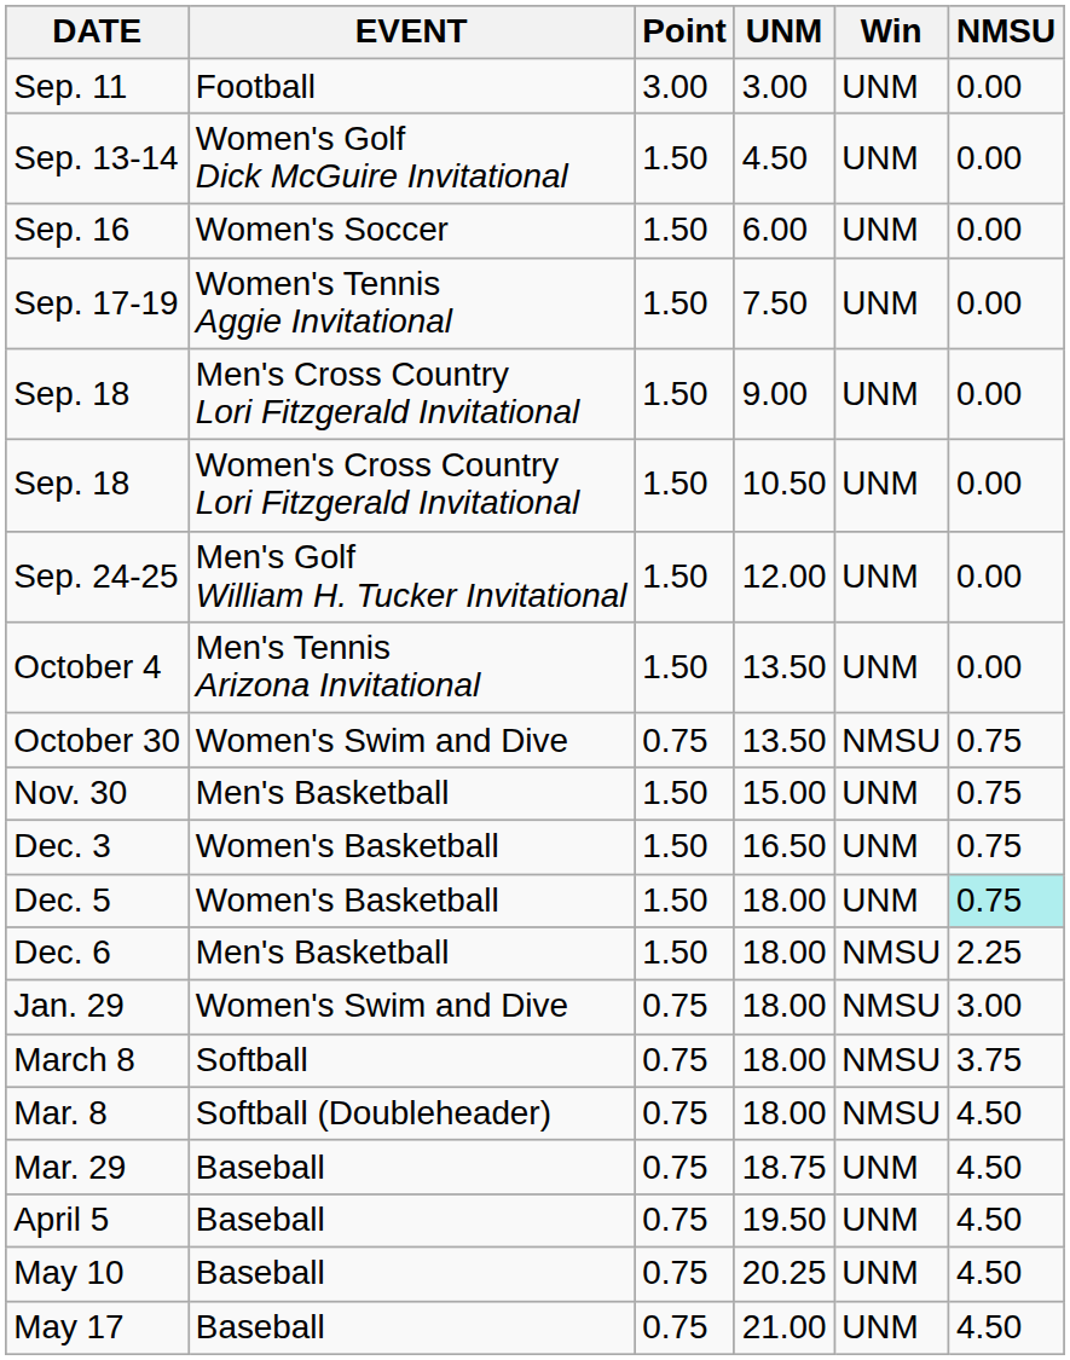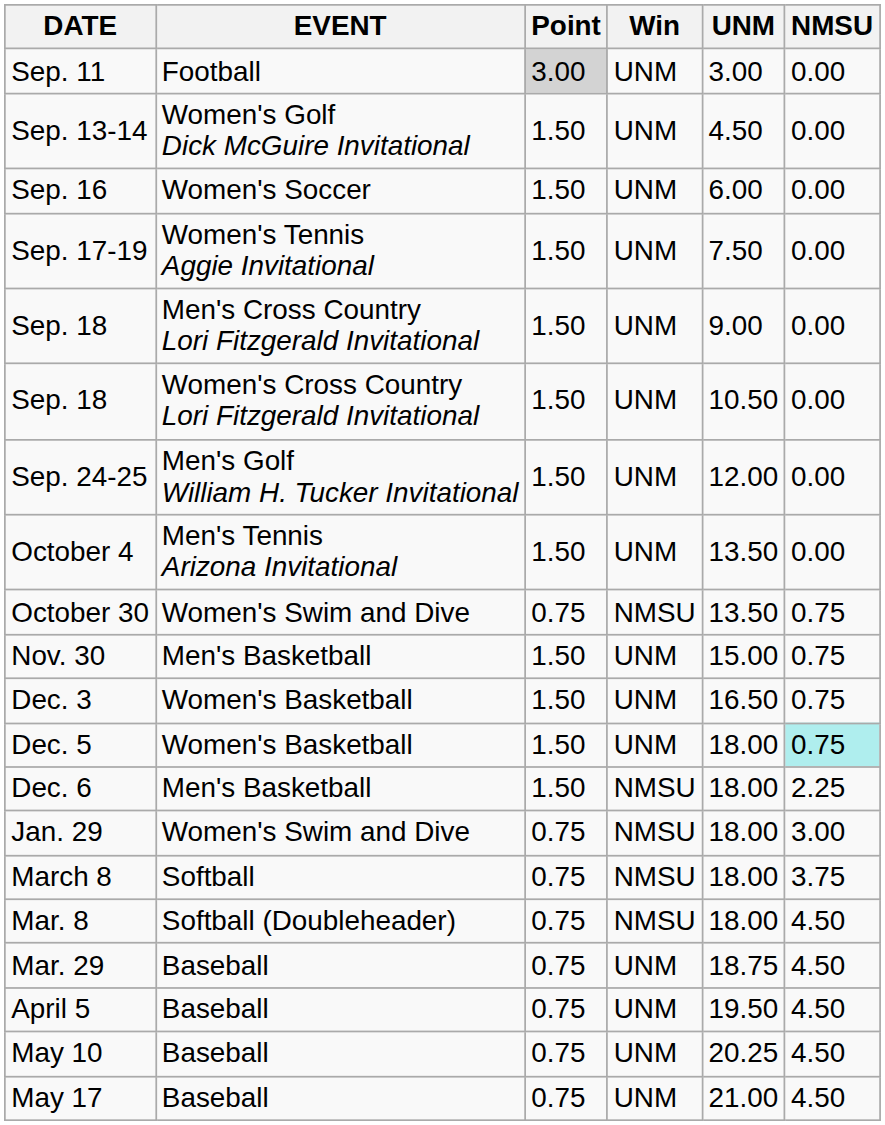columns swapped: Win <-> UNM
Sep. 11 | Point: no background -> lightgrey background
